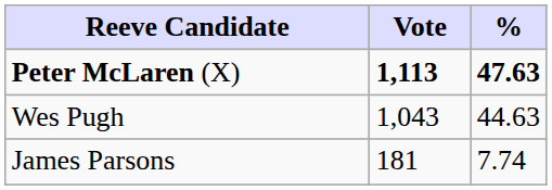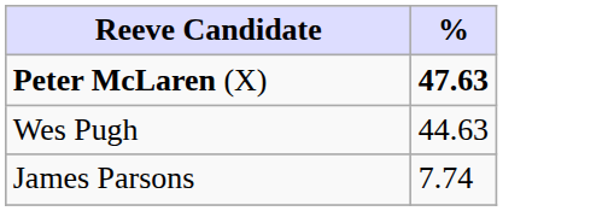- column: Vote | 1,113 | 1,043 | 181
